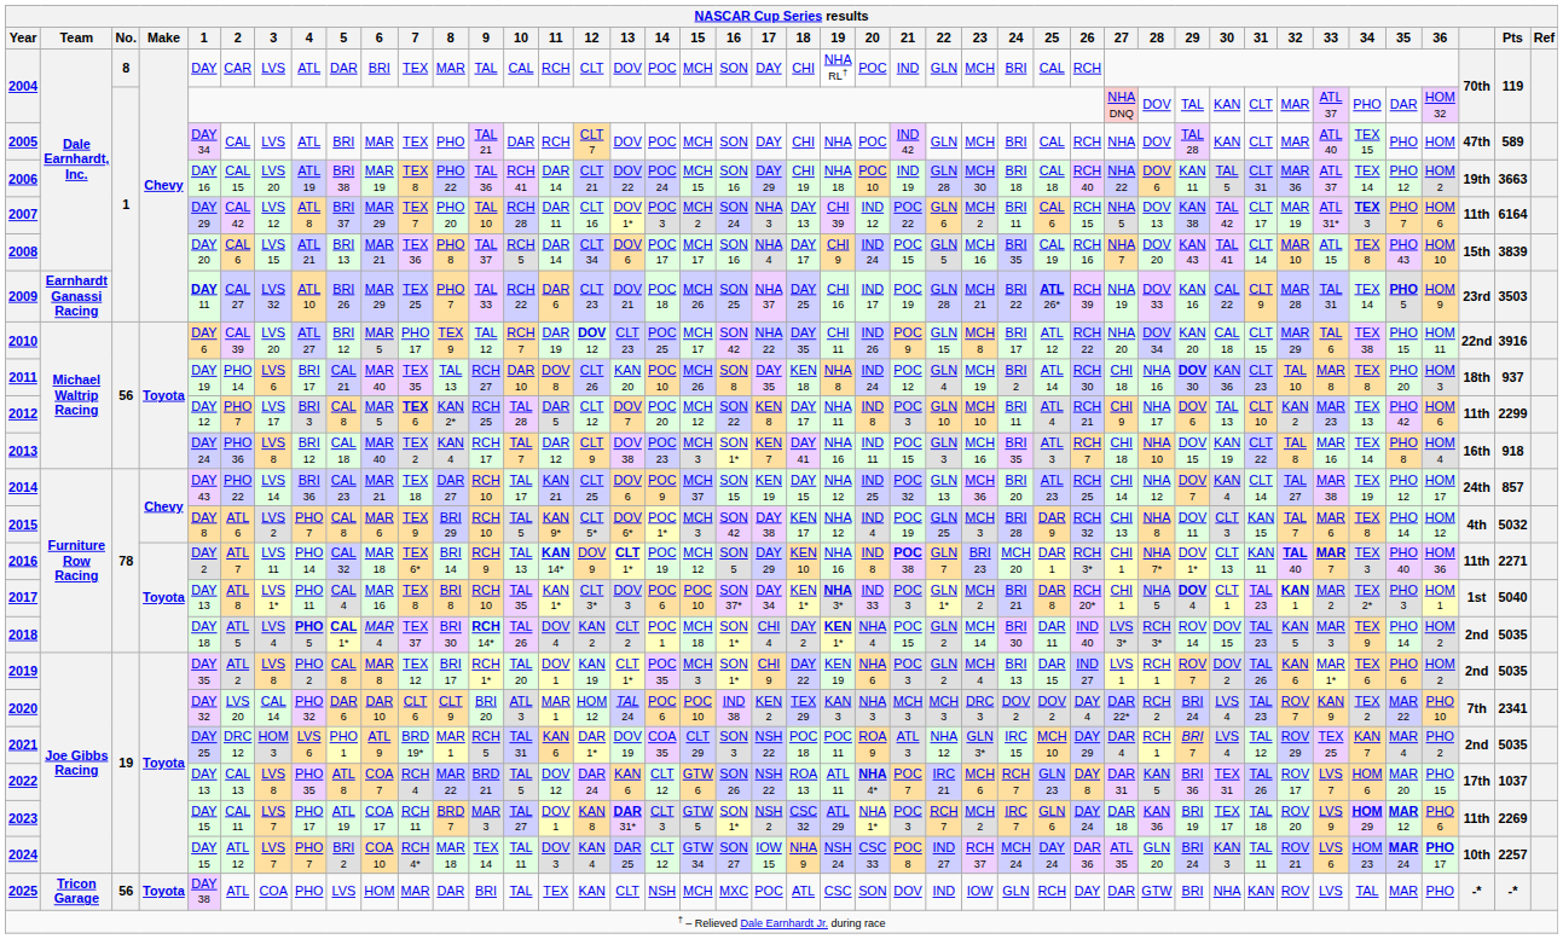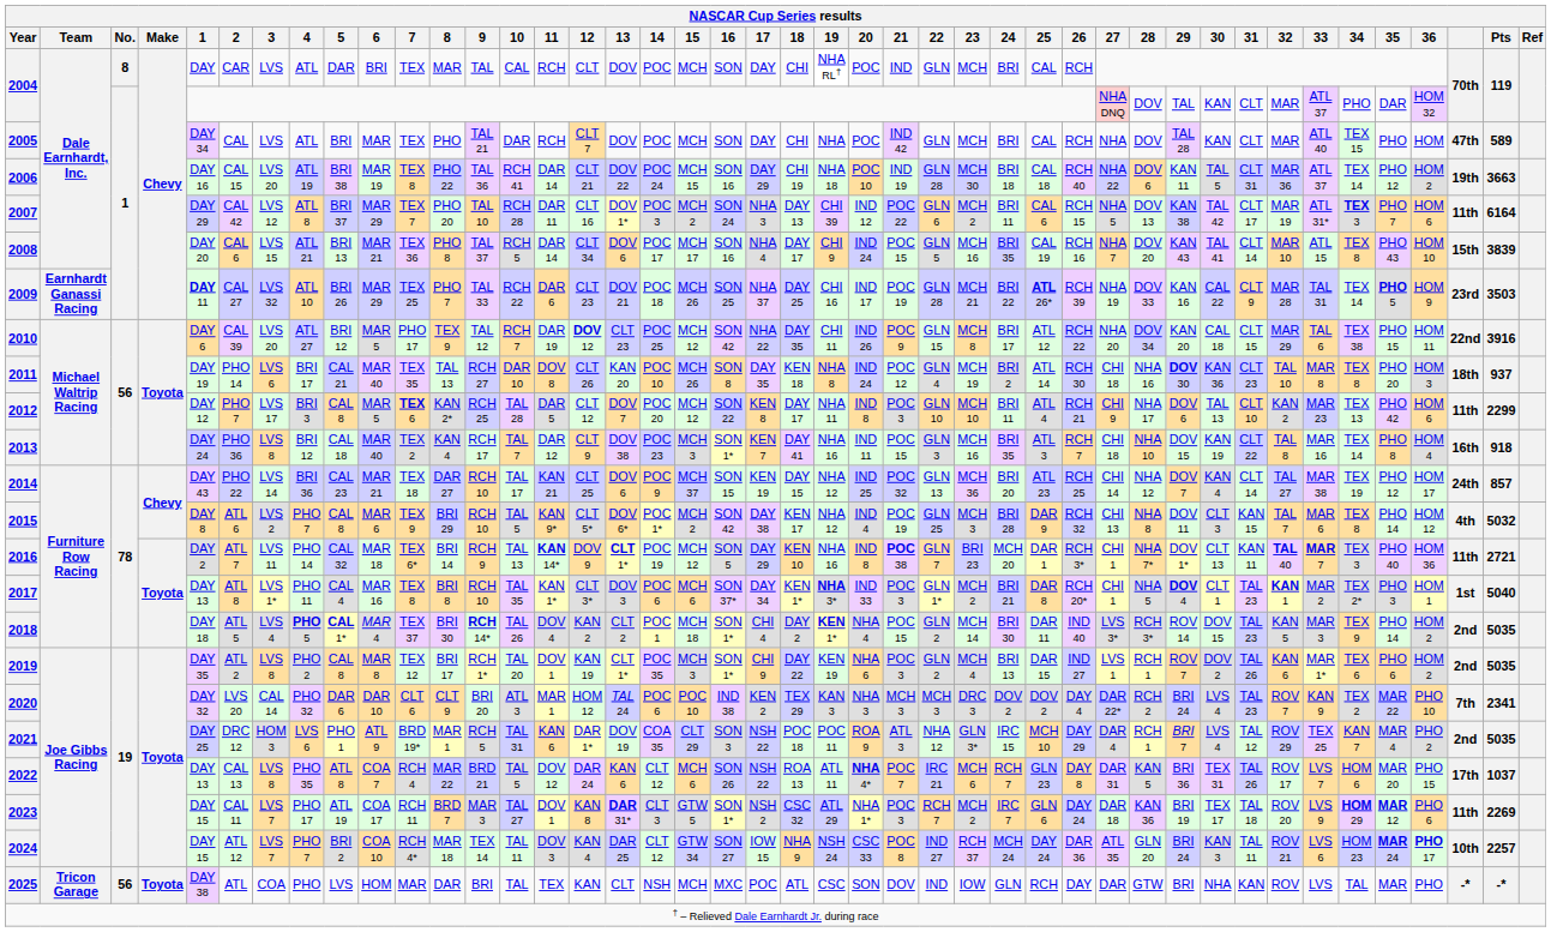2010 | 15: MCH 17 -> MCH 12
2015 | 15: MCH 3 -> MCH 2
2016 | Pts: 2271 -> 2721
2017 | 15: POC 10 -> MCH 6
2022 | 15: GTW 6 -> MCH 6
